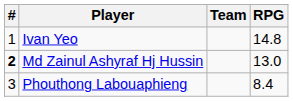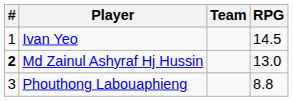Ivan Yeo | RPG: 14.8 -> 14.5
Phouthong Labouaphieng | RPG: 8.4 -> 8.8
